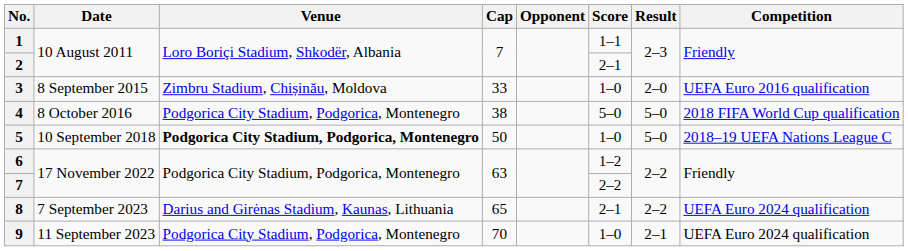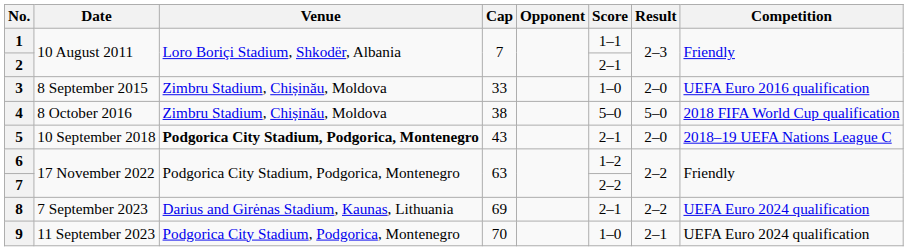4 | Venue: Podgorica City Stadium, Podgorica, Montenegro -> Zimbru Stadium, Chișinău, Moldova
5 | Cap: 50 -> 43
5 | Score: 1–0 -> 2–1
5 | Result: 5–0 -> 2–0
8 | Cap: 65 -> 69
